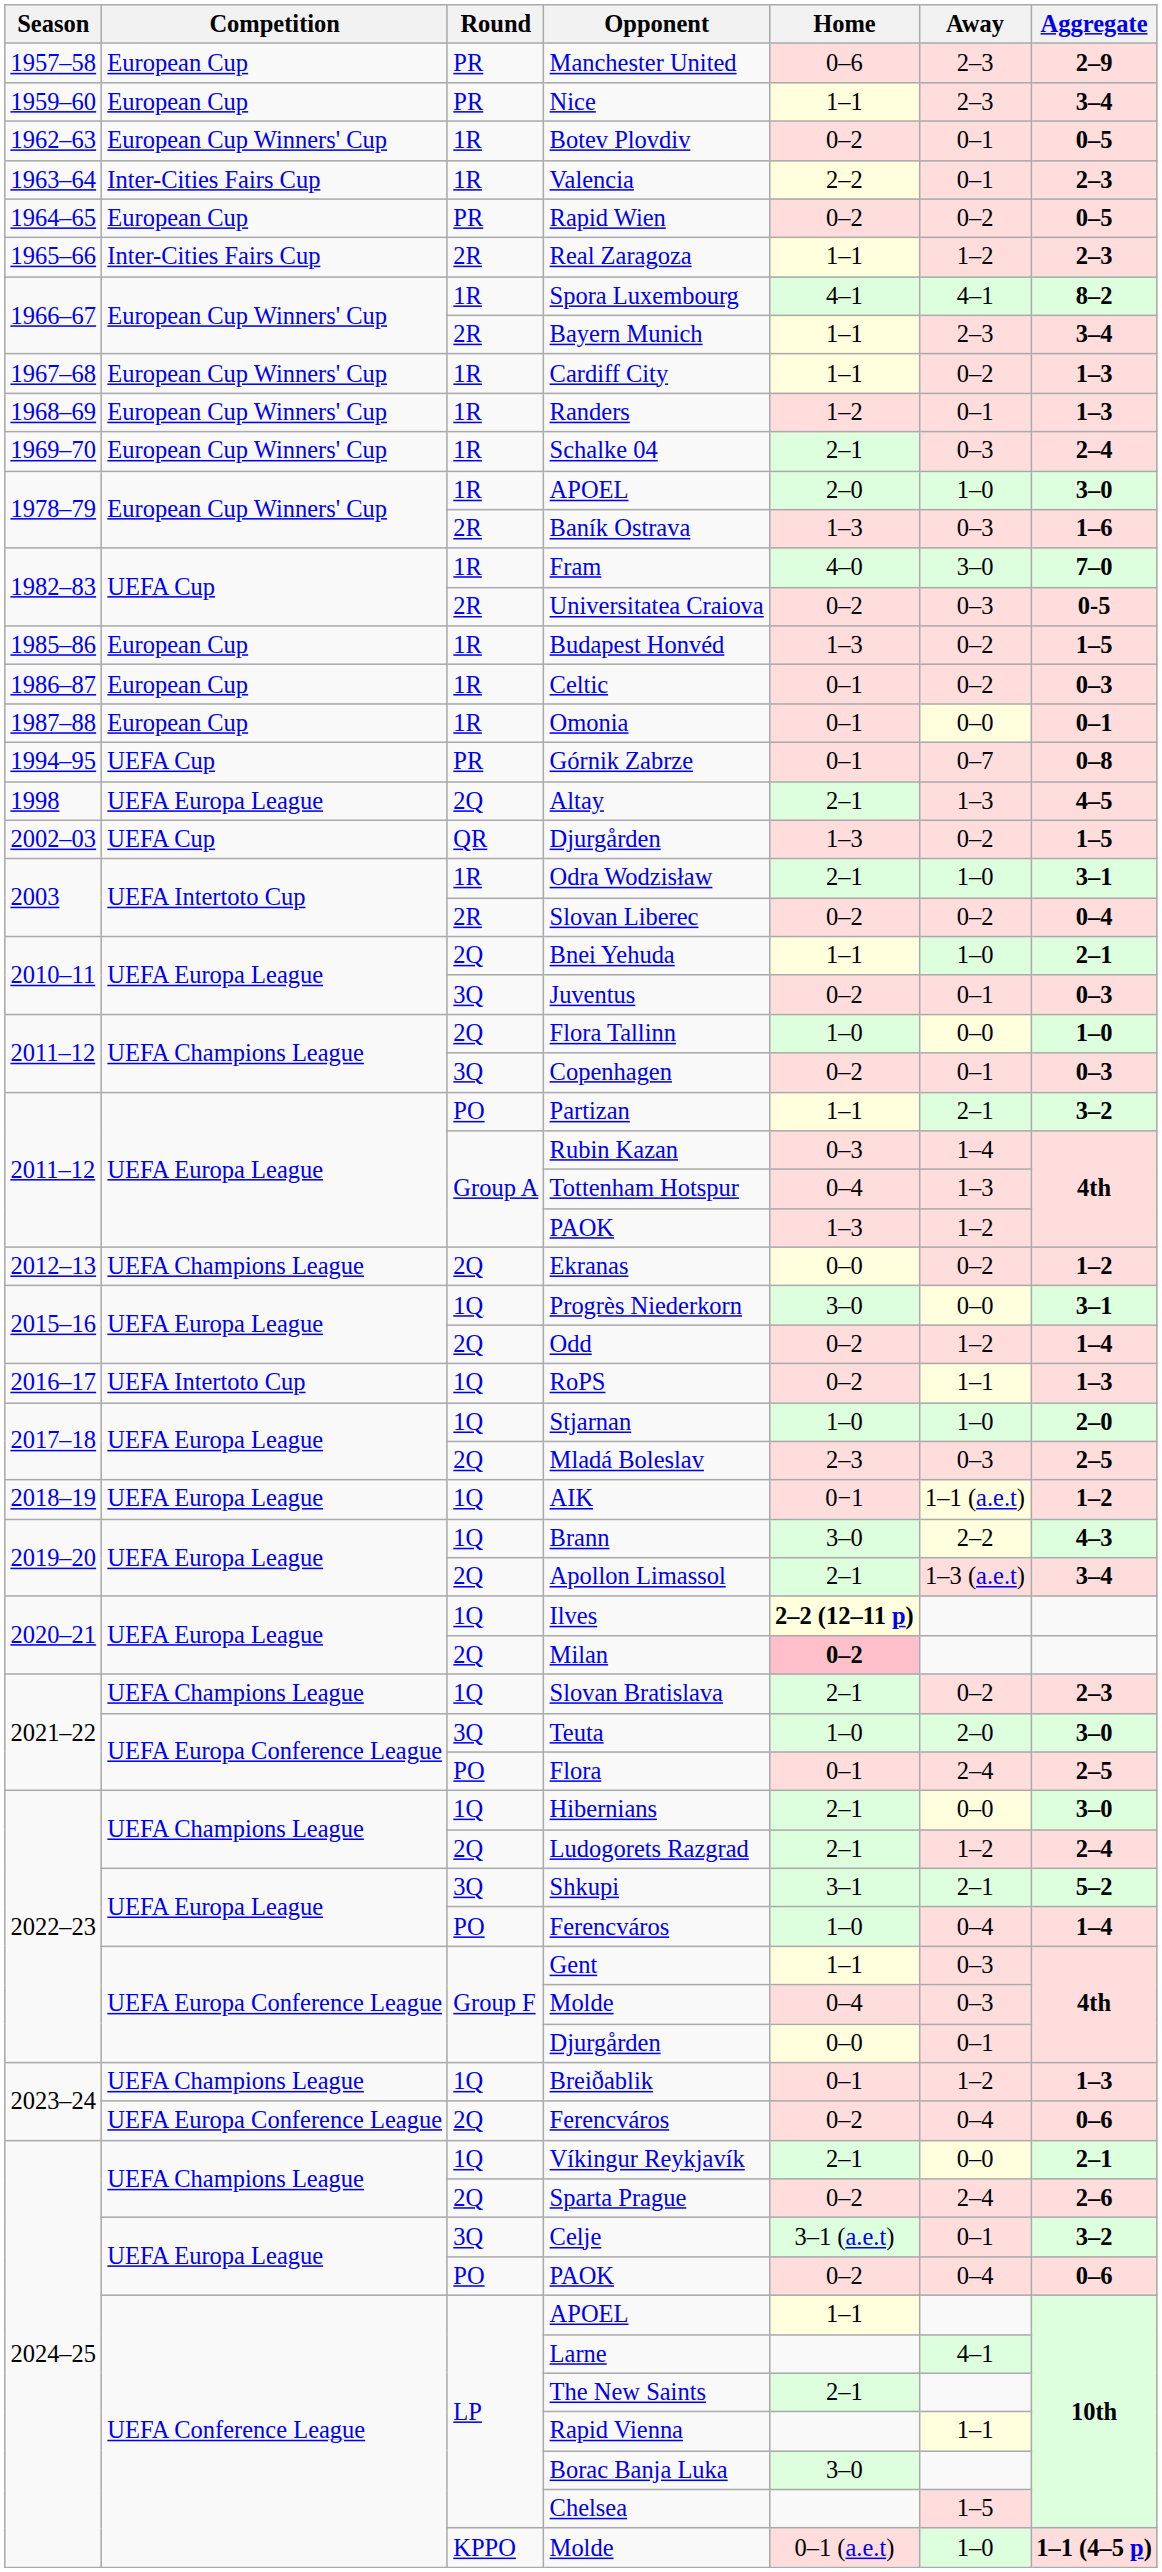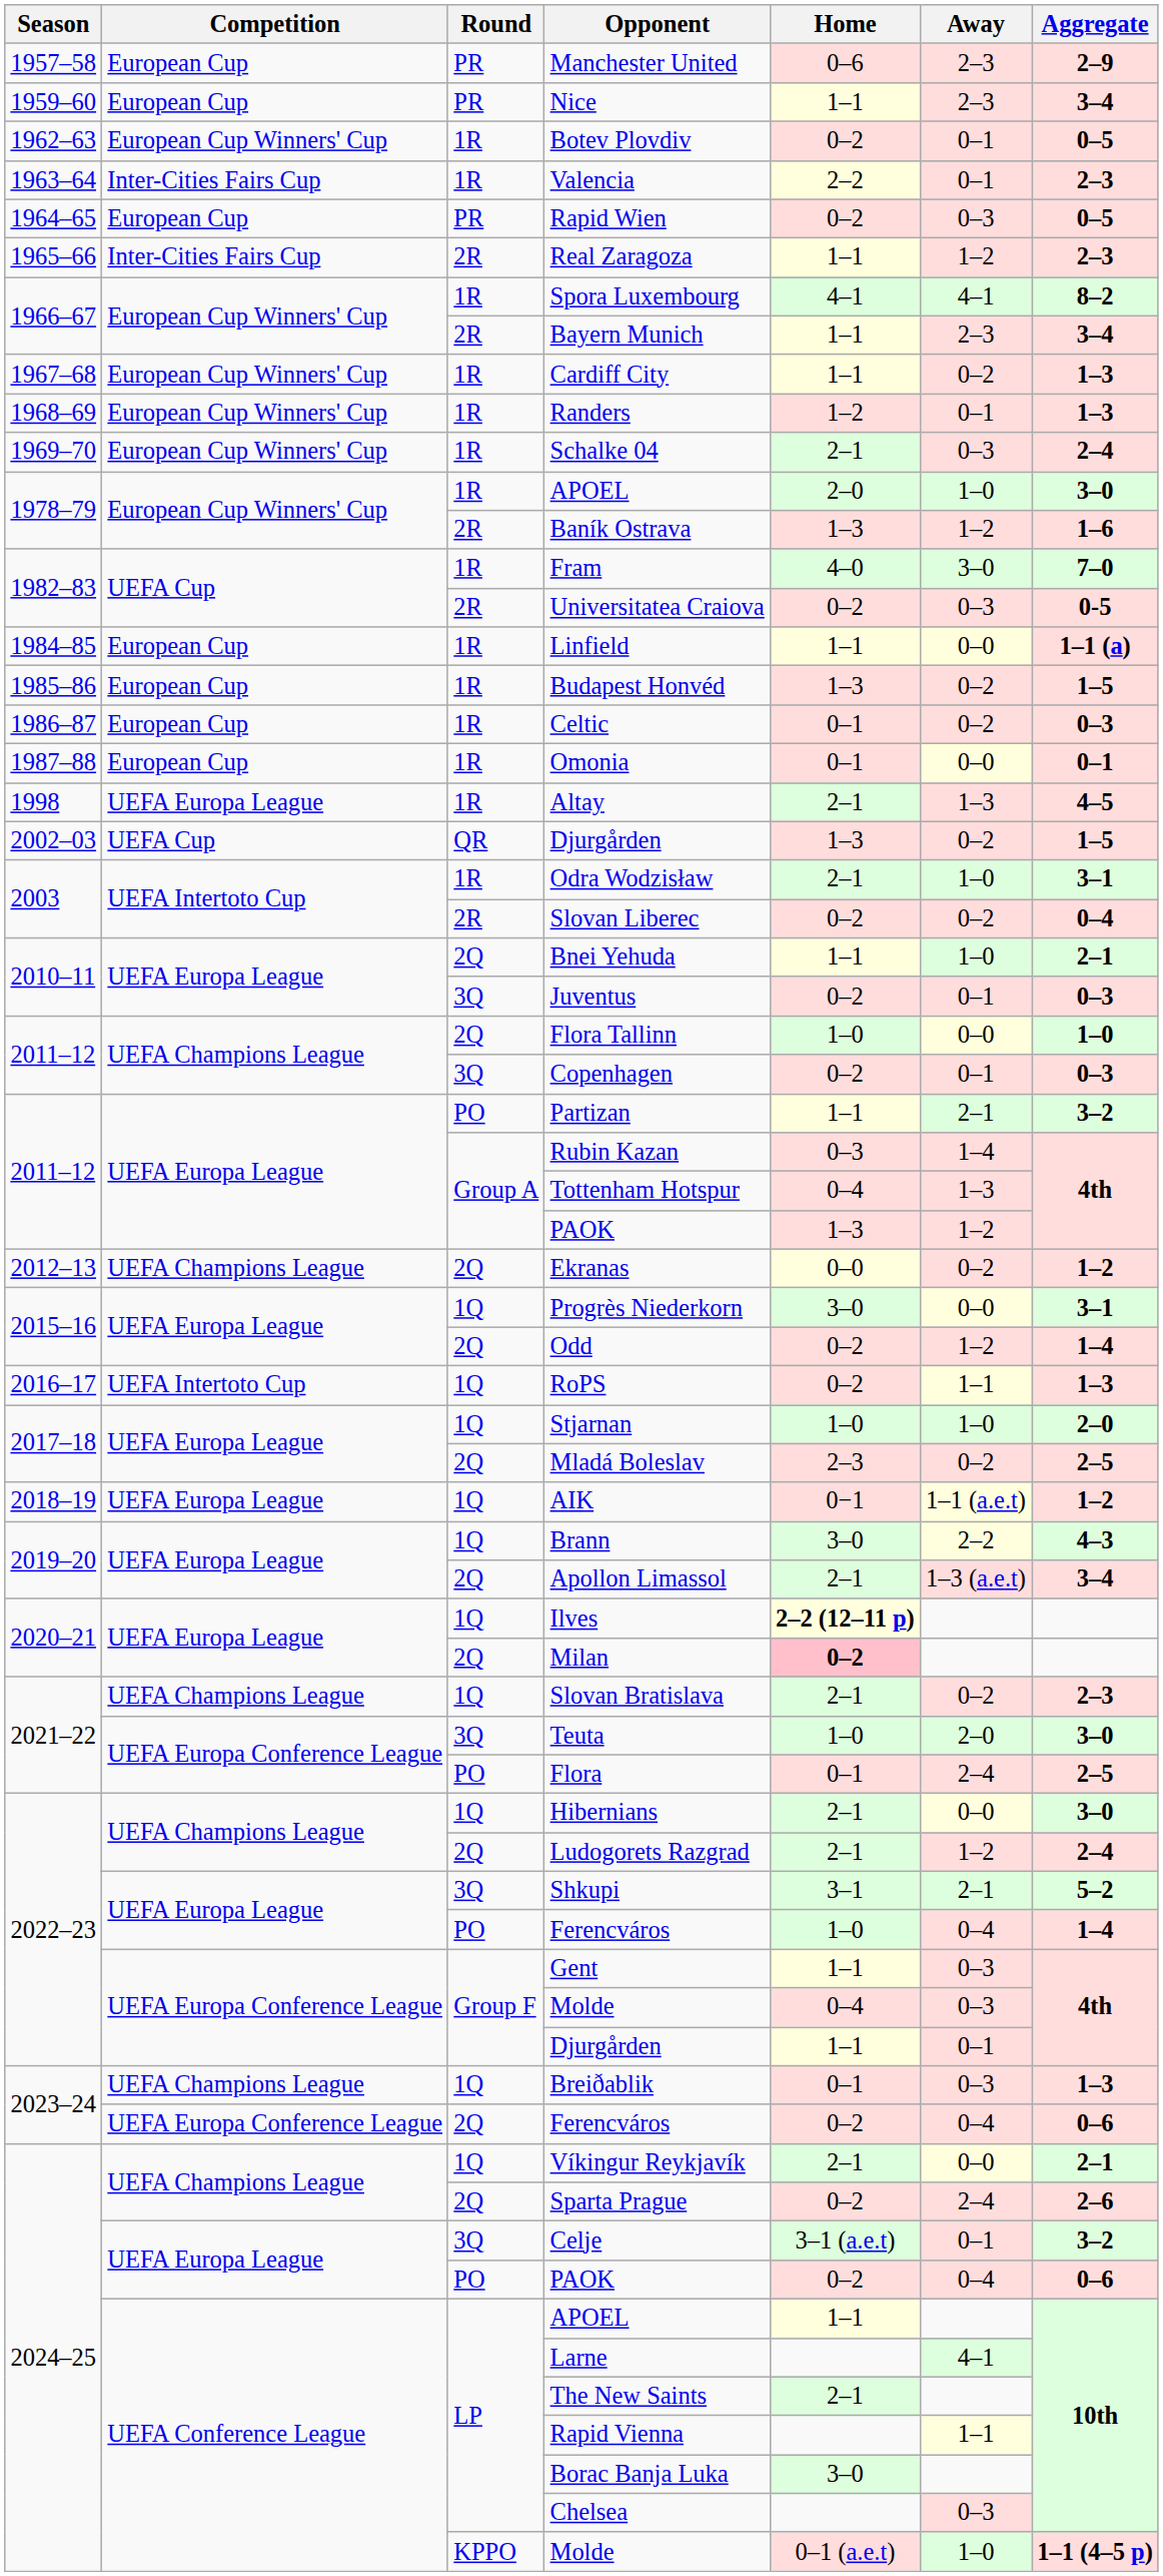Rapid Wien | Away: 0–2 -> 0–3
Baník Ostrava | Away: 0–3 -> 1–2
+ row: 1984–85 | European Cup | 1R | Linfield | 1–1 | 0–0 | 1–1 (a)
- row: 1994–95 | UEFA Cup | PR | Górnik Zabrze | 0–1 | 0–7 | 0–8
Altay | Round: 2Q -> 1R
Mladá Boleslav | Away: 0–3 -> 0–2
2022–23 / Djurgården | Home: 0–0 -> 1–1
Breiðablik | Away: 1–2 -> 0–3
Chelsea | Away: 1–5 -> 0–3
